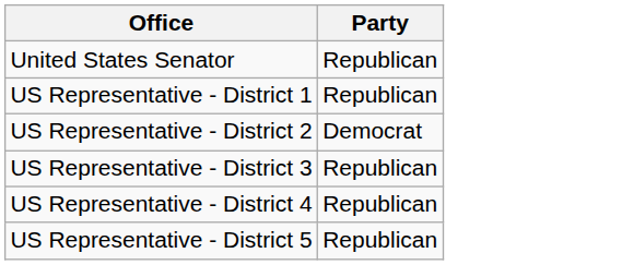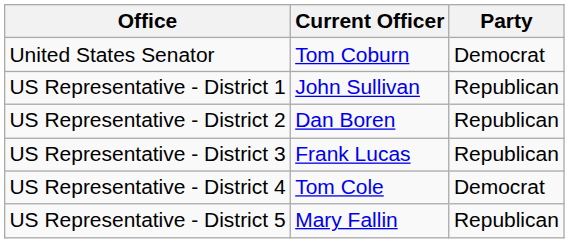+ column: Current Officer | Tom Coburn | John Sullivan | Dan Boren | Frank Lucas | Tom Cole | Mary Fallin
United States Senator | Party: Republican -> Democrat
US Representative - District 2 | Party: Democrat -> Republican
US Representative - District 4 | Party: Republican -> Democrat
